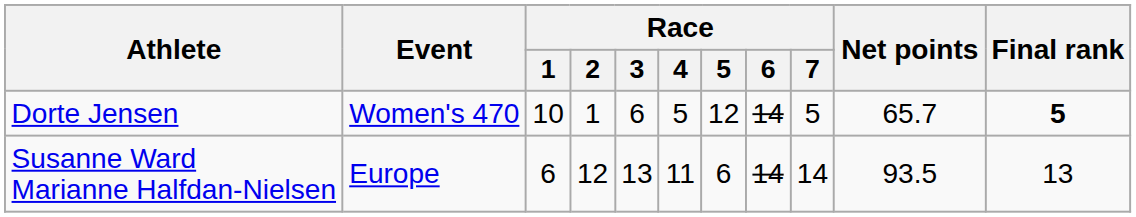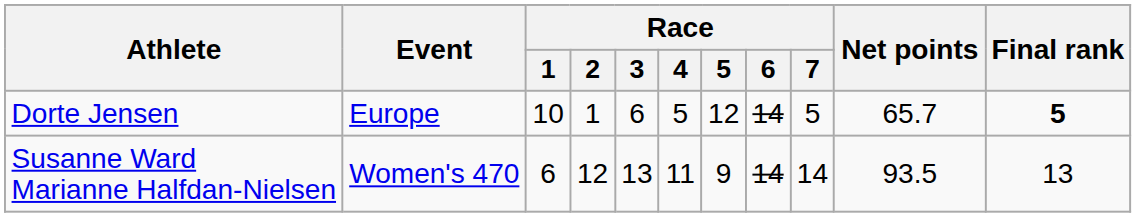Dorte Jensen | Event: Women's 470 -> Europe
Susanne Ward Marianne Halfdan-Nielsen | Event: Europe -> Women's 470
Susanne Ward Marianne Halfdan-Nielsen | Race / 5: 6 -> 9
